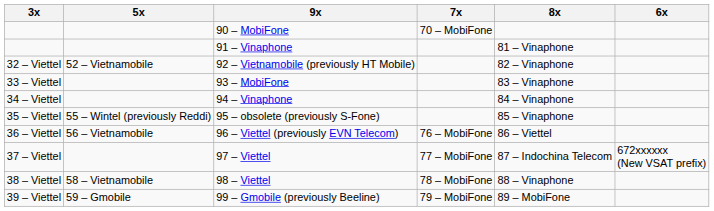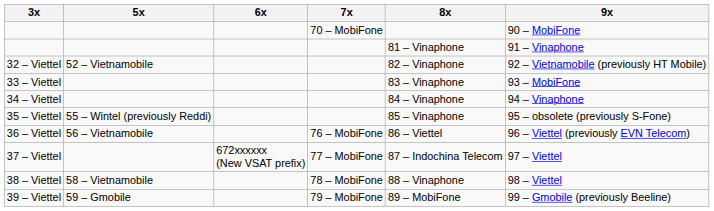columns swapped: 6x <-> 9x
